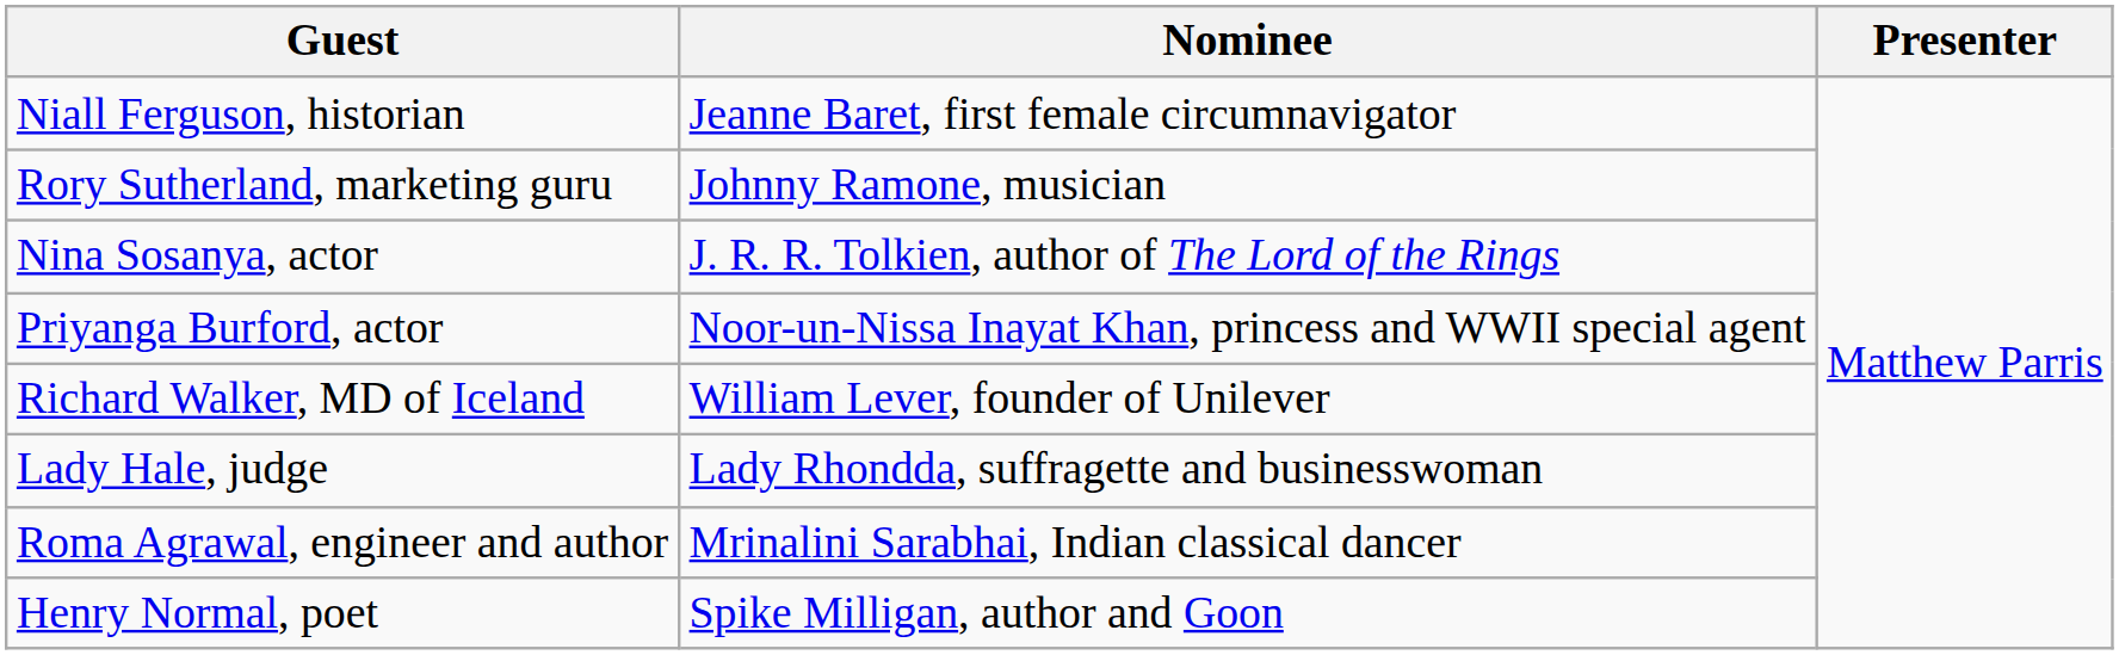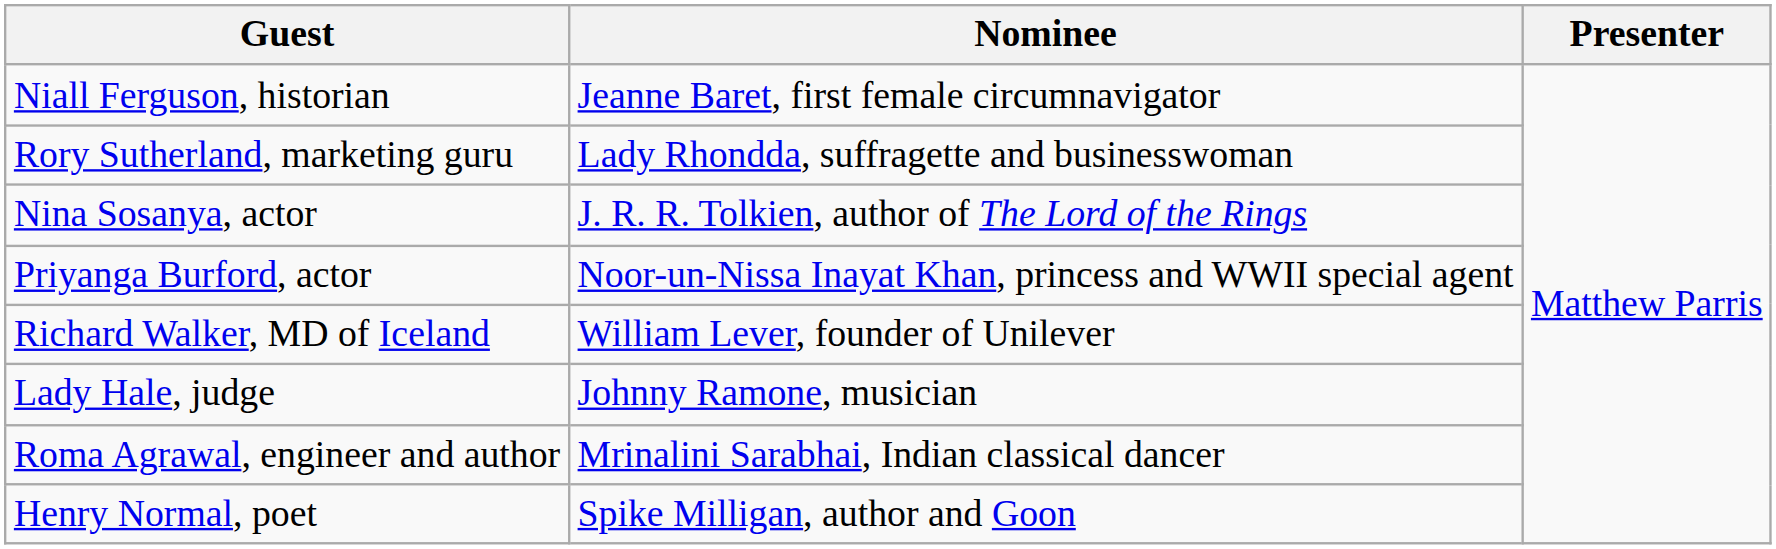Rory Sutherland, marketing guru | Nominee: Johnny Ramone, musician -> Lady Rhondda, suffragette and businesswoman
Lady Hale, judge | Nominee: Lady Rhondda, suffragette and businesswoman -> Johnny Ramone, musician
